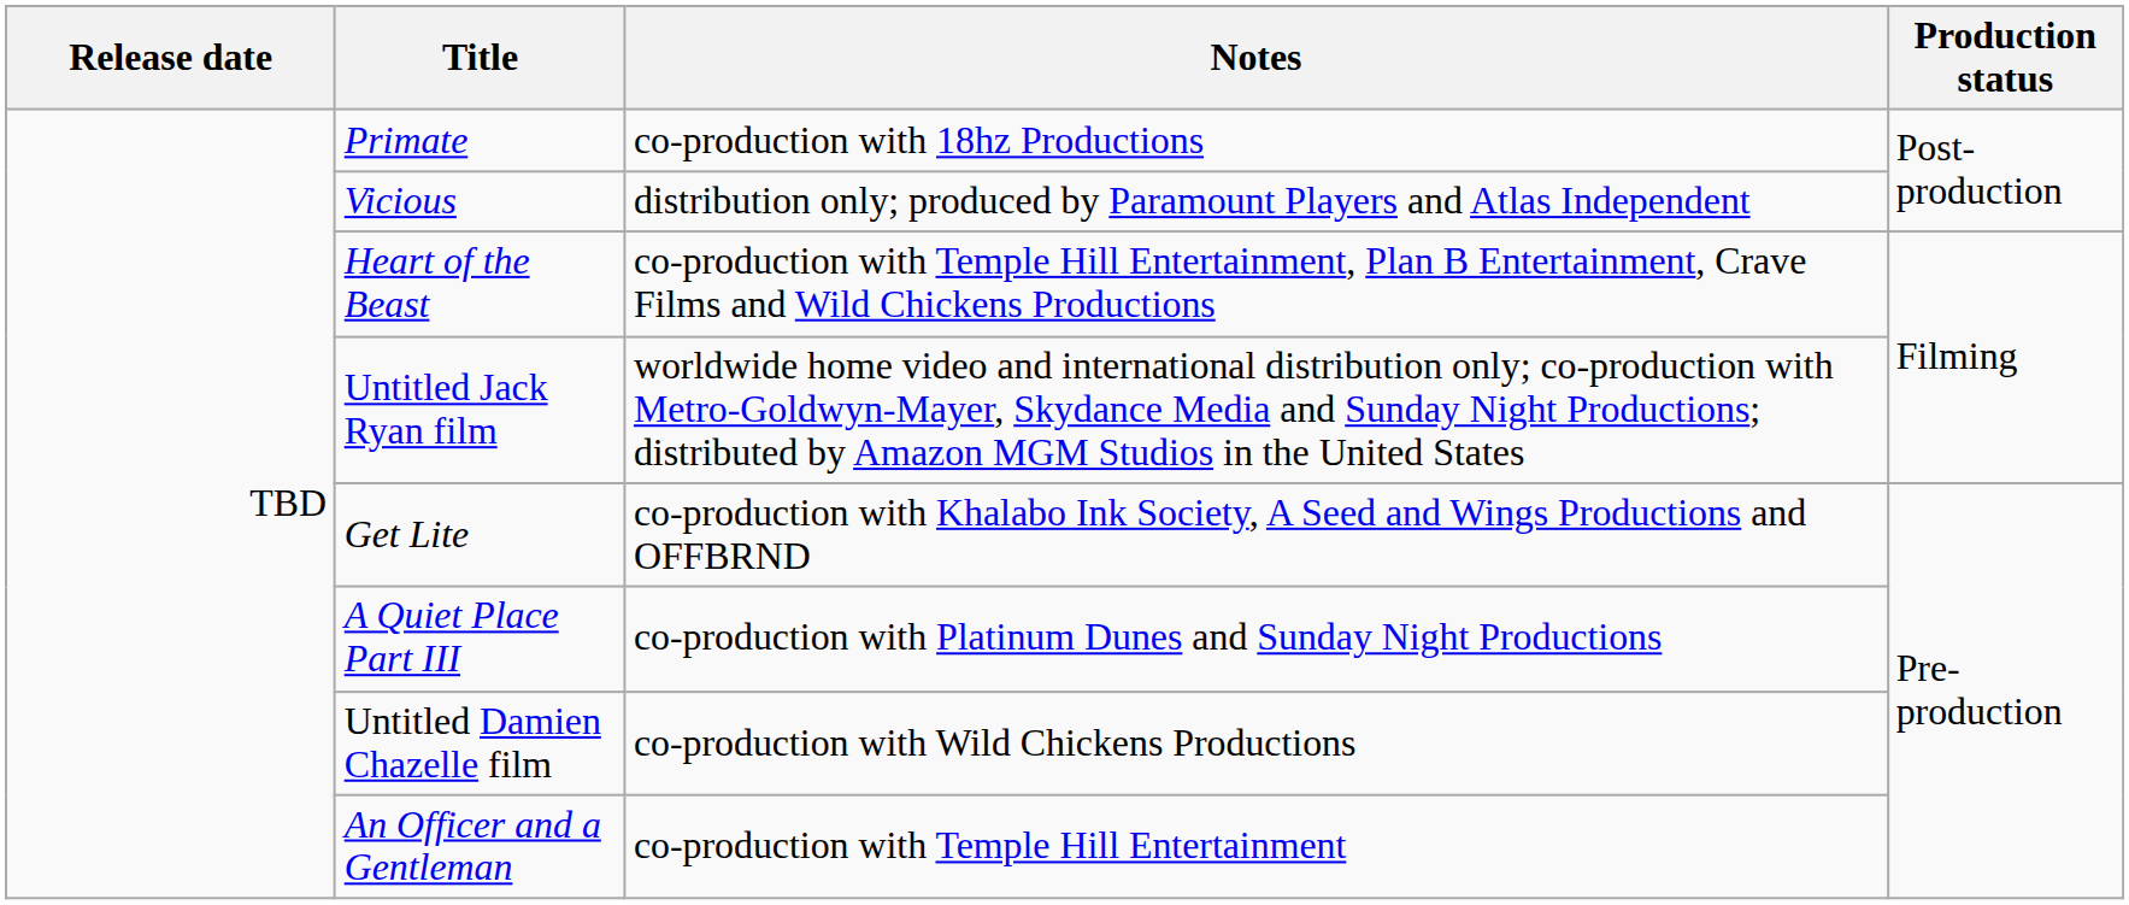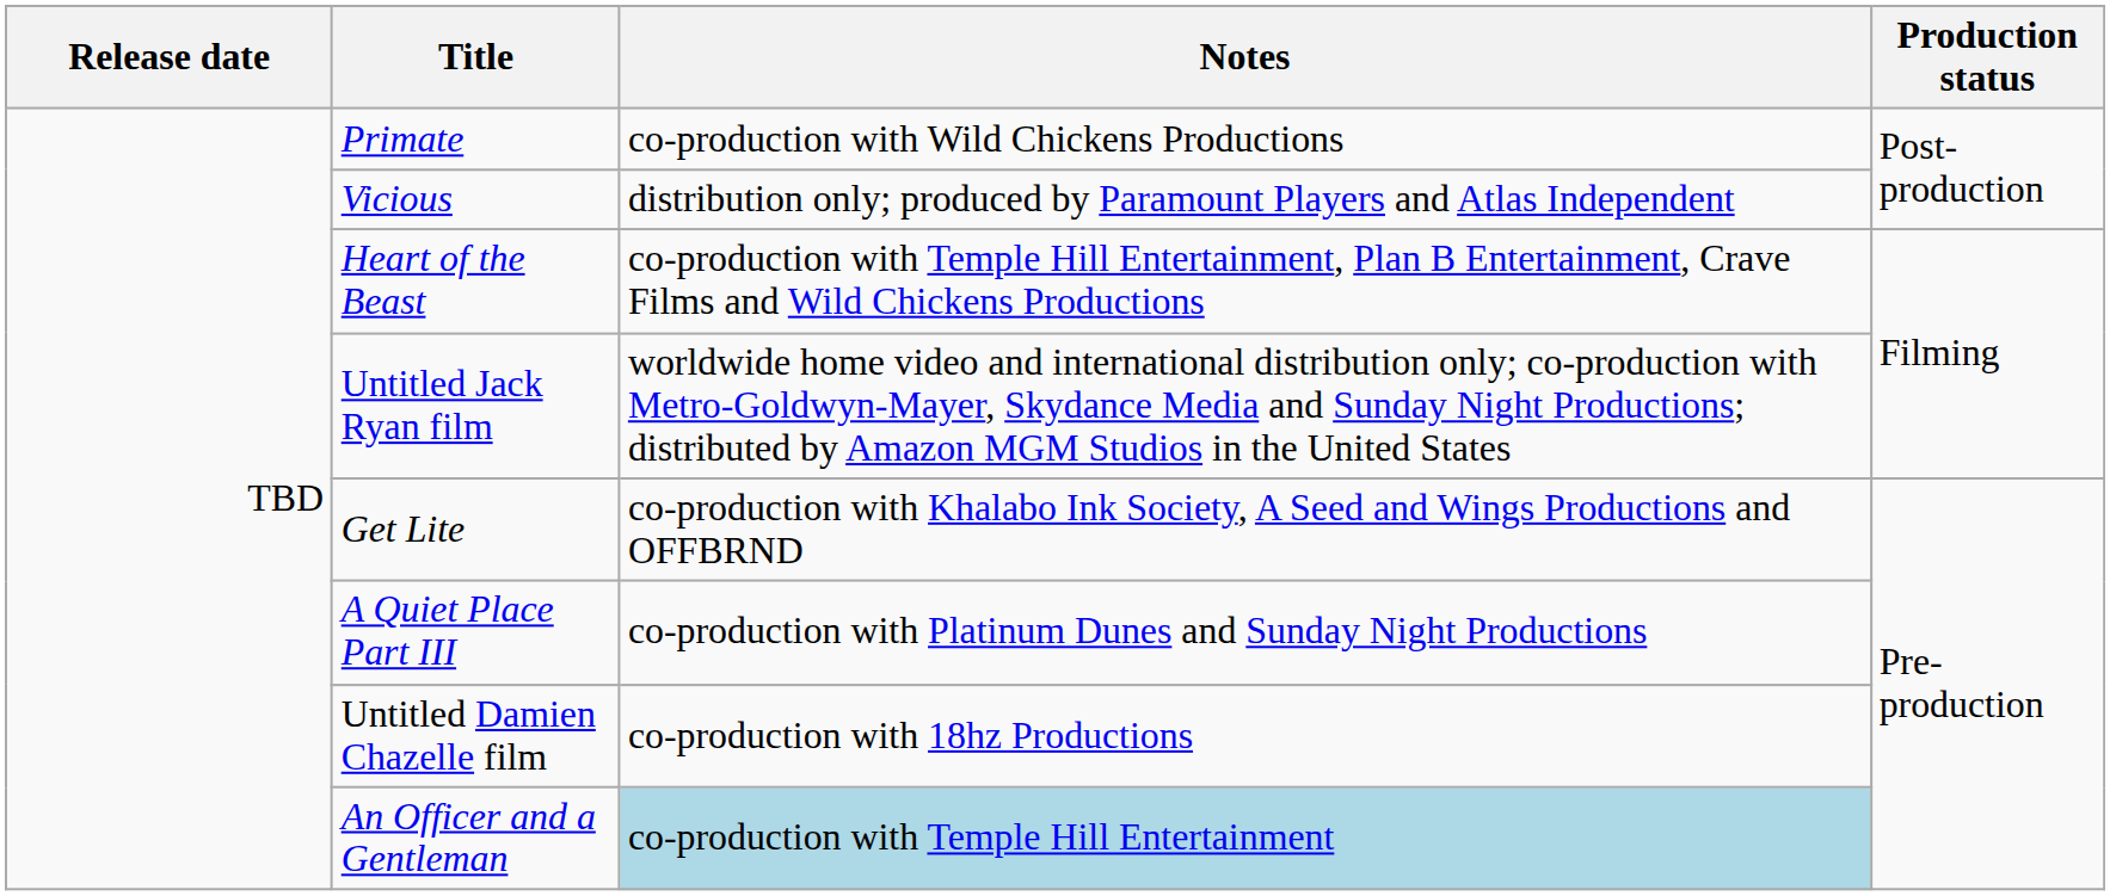Primate | Notes: co-production with 18hz Productions -> co-production with Wild Chickens Productions
Untitled Damien Chazelle film | Notes: co-production with Wild Chickens Productions -> co-production with 18hz Productions
An Officer and a Gentleman | Notes: no background -> lightblue background
